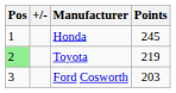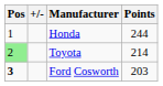Honda | Points: 245 -> 244
Toyota | Points: 219 -> 214
Ford Cosworth | Pos: normal -> bold
